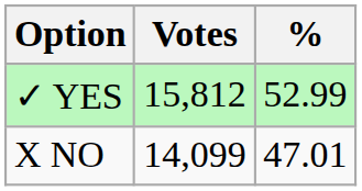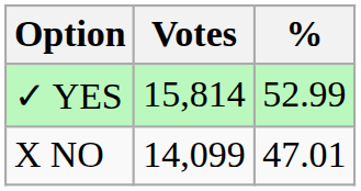✓ YES | Votes: 15,812 -> 15,814
